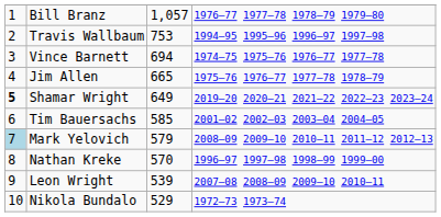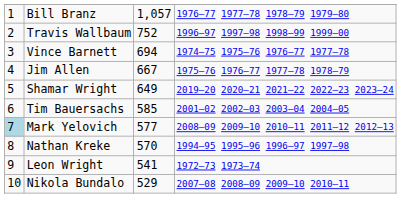Travis Wallbaum | column 3: 753 -> 752
Travis Wallbaum | column 4: 1994–95 1995–96 1996–97 1997–98 -> 1996–97 1997–98 1998–99 1999–00
Jim Allen | column 3: 665 -> 667
Shamar Wright | column 1: bold -> normal
Mark Yelovich | column 3: 579 -> 577
Nathan Kreke | column 4: 1996–97 1997–98 1998–99 1999–00 -> 1994–95 1995–96 1996–97 1997–98
Leon Wright | column 3: 539 -> 541
Leon Wright | column 4: 2007–08 2008–09 2009–10 2010–11 -> 1972–73 1973–74
Nikola Bundalo | column 4: 1972–73 1973–74 -> 2007–08 2008–09 2009–10 2010–11
